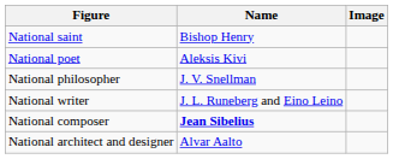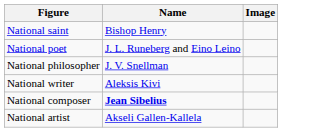National poet | Name: Aleksis Kivi -> J. L. Runeberg and Eino Leino
National writer | Name: J. L. Runeberg and Eino Leino -> Aleksis Kivi
+ row: National artist | Akseli Gallen-Kallela
- row: National architect and designer | Alvar Aalto
